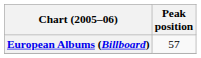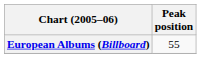European Albums (Billboard) | Peak position: 57 -> 55
